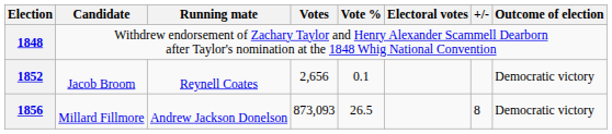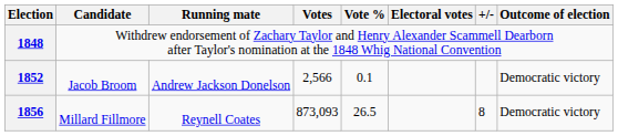1852 | Running mate: Reynell Coates -> Andrew Jackson Donelson
1852 | Votes: 2,656 -> 2,566
1856 | Running mate: Andrew Jackson Donelson -> Reynell Coates
